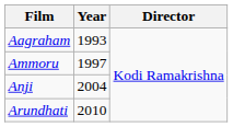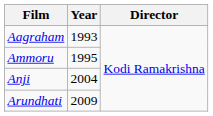Ammoru | Year: 1997 -> 1995
Arundhati | Year: 2010 -> 2009
